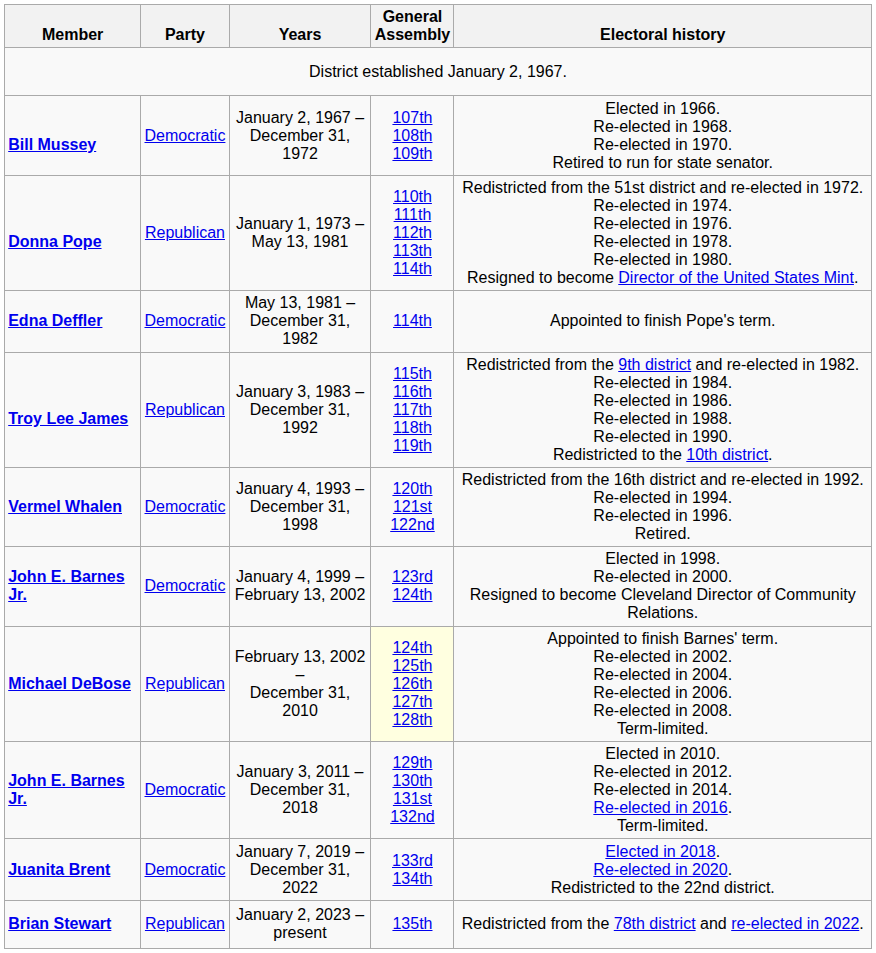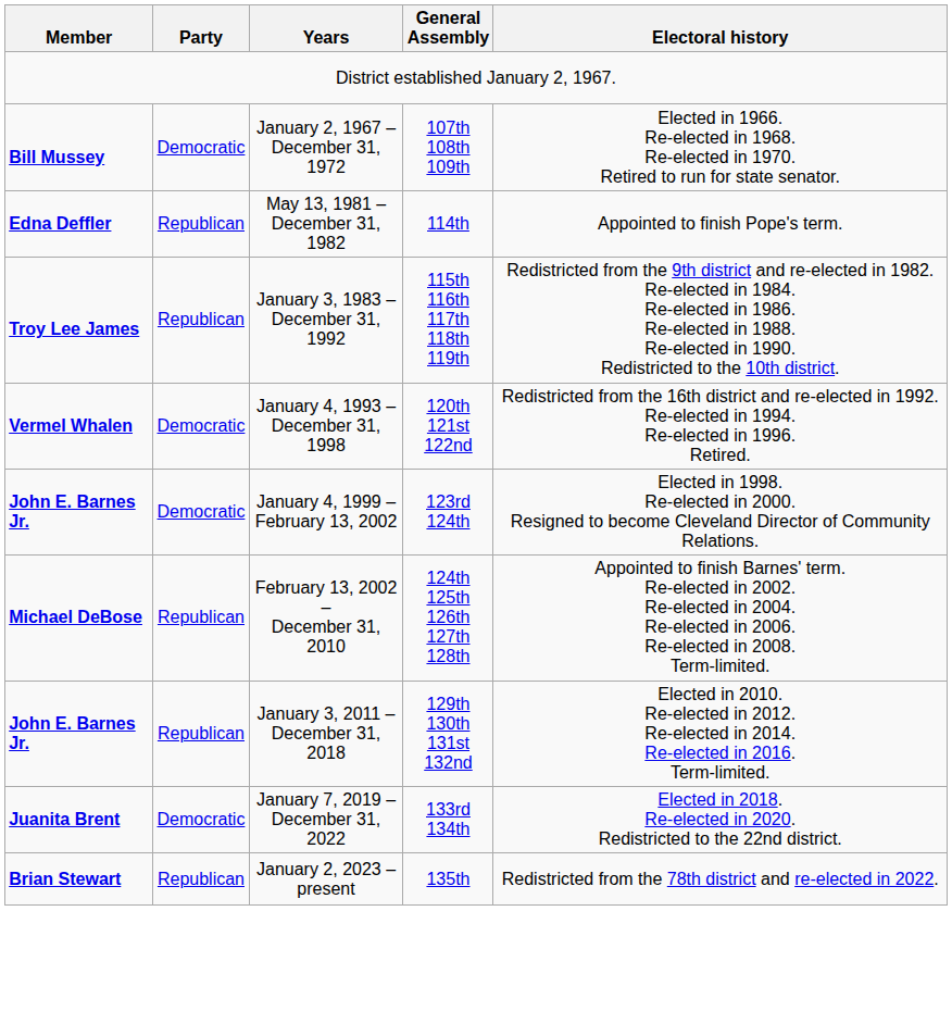- row: Donna Pope | Republican | January 1, 1973 – May 13, 1981 | 110th 111th 112th 113th 114th | Redistricted from the 51st district and re-elected in 1972. Re-elected in 1974. Re-elected in 1976. Re-elected in 1978. Re-elected in 1980. Resigned to become Director of the United States Mint.
May 13, 1981 – December 31, 1982 | Party: Democratic -> Republican
February 13, 2002 – December 31, 2010 | General Assembly: lightyellow background -> no background
January 3, 2011 – December 31, 2018 | Party: Democratic -> Republican
